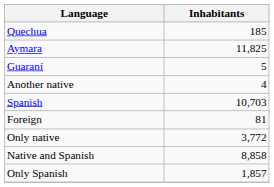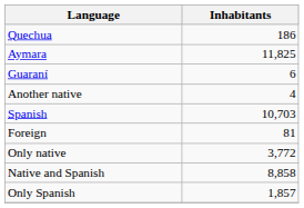Quechua | Inhabitants: 185 -> 186
Guaraní | Inhabitants: 5 -> 6
